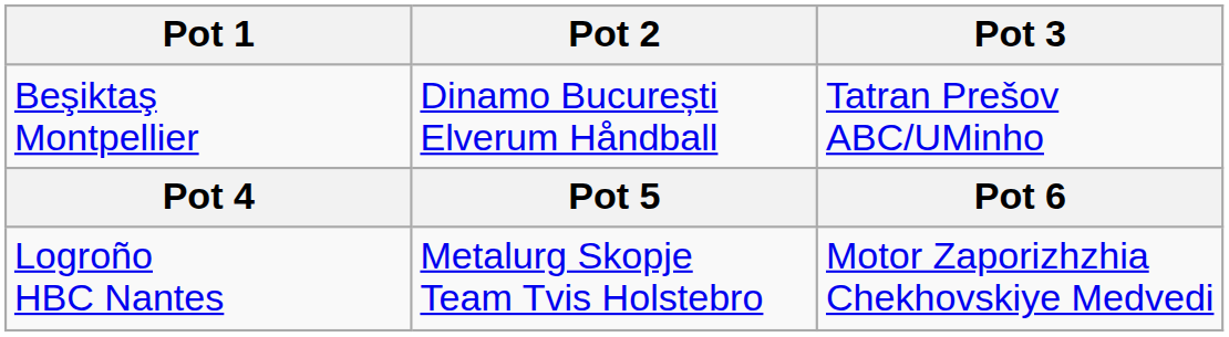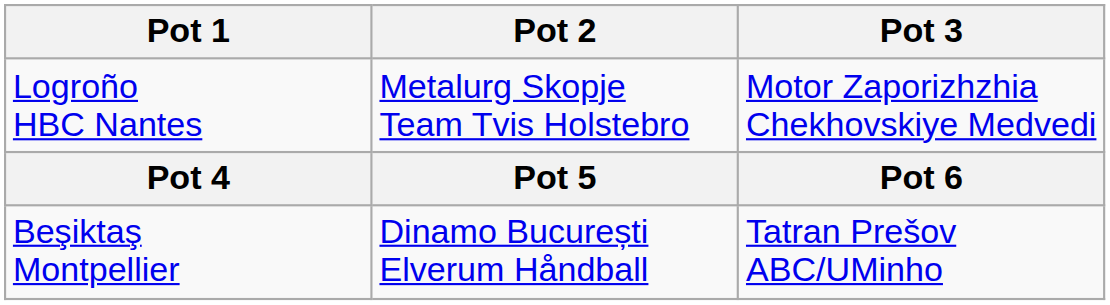rows swapped: Logroño HBC Nantes <-> Beşiktaş Montpellier
